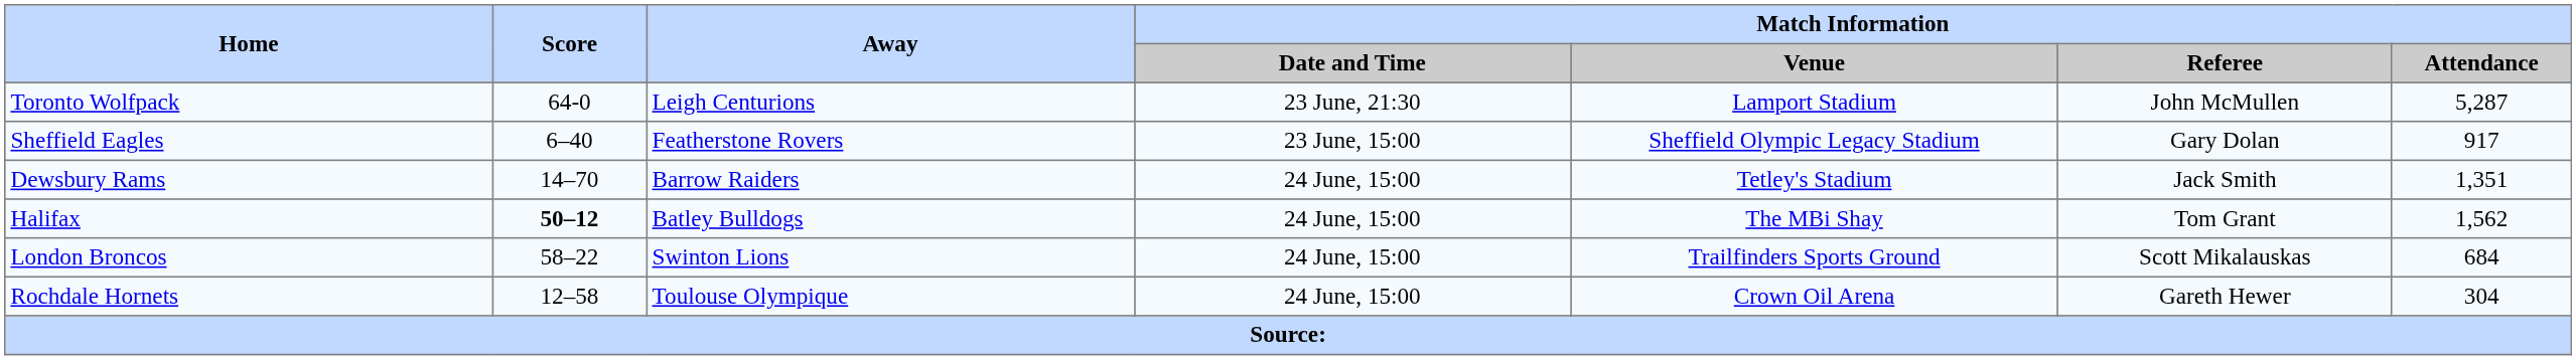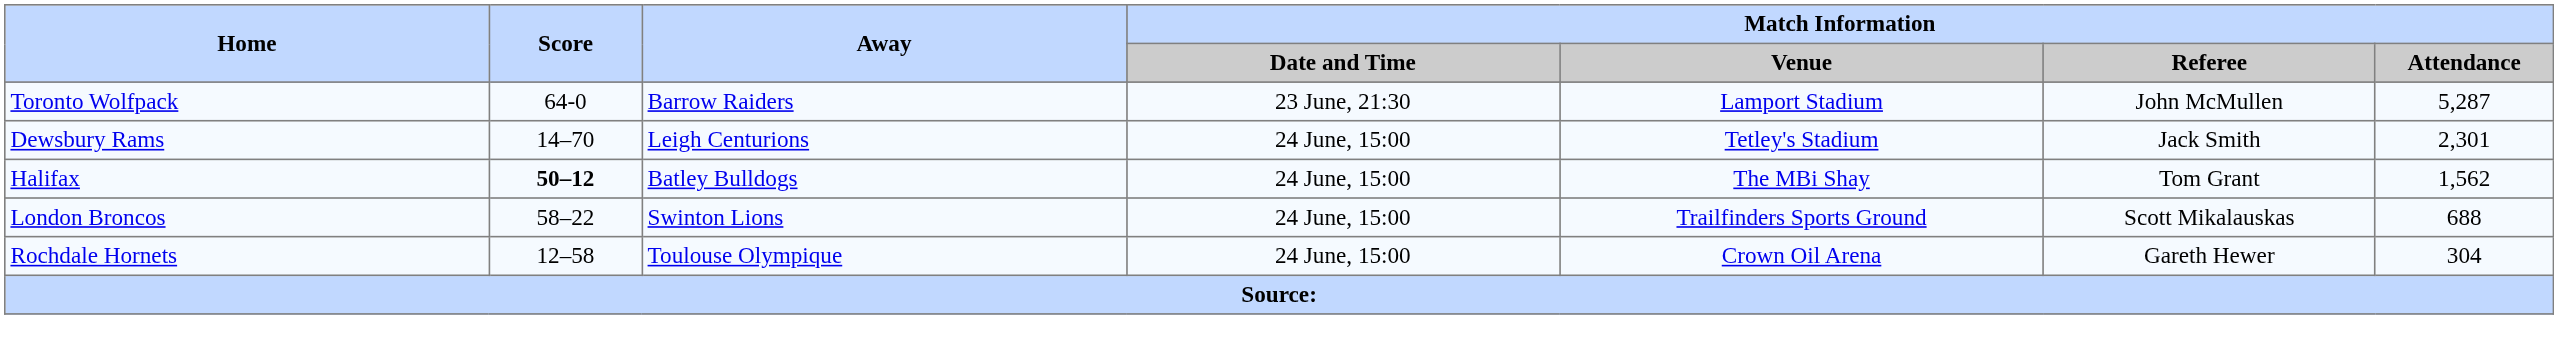Toronto Wolfpack | Away: Leigh Centurions -> Barrow Raiders
- row: Sheffield Eagles | 6–40 | Featherstone Rovers | 23 June, 15:00 | Sheffield Olympic Legacy Stadium | Gary Dolan | 917
Dewsbury Rams | Away: Barrow Raiders -> Leigh Centurions
Dewsbury Rams | Match Information / Attendance: 1,351 -> 2,301
London Broncos | Match Information / Attendance: 684 -> 688
